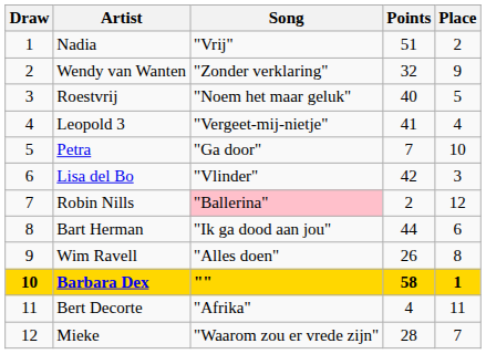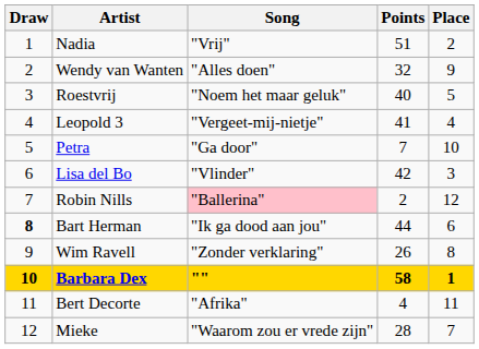Wendy van Wanten | Song: "Zonder verklaring" -> "Alles doen"
Bart Herman | Draw: normal -> bold
Wim Ravell | Song: "Alles doen" -> "Zonder verklaring"
